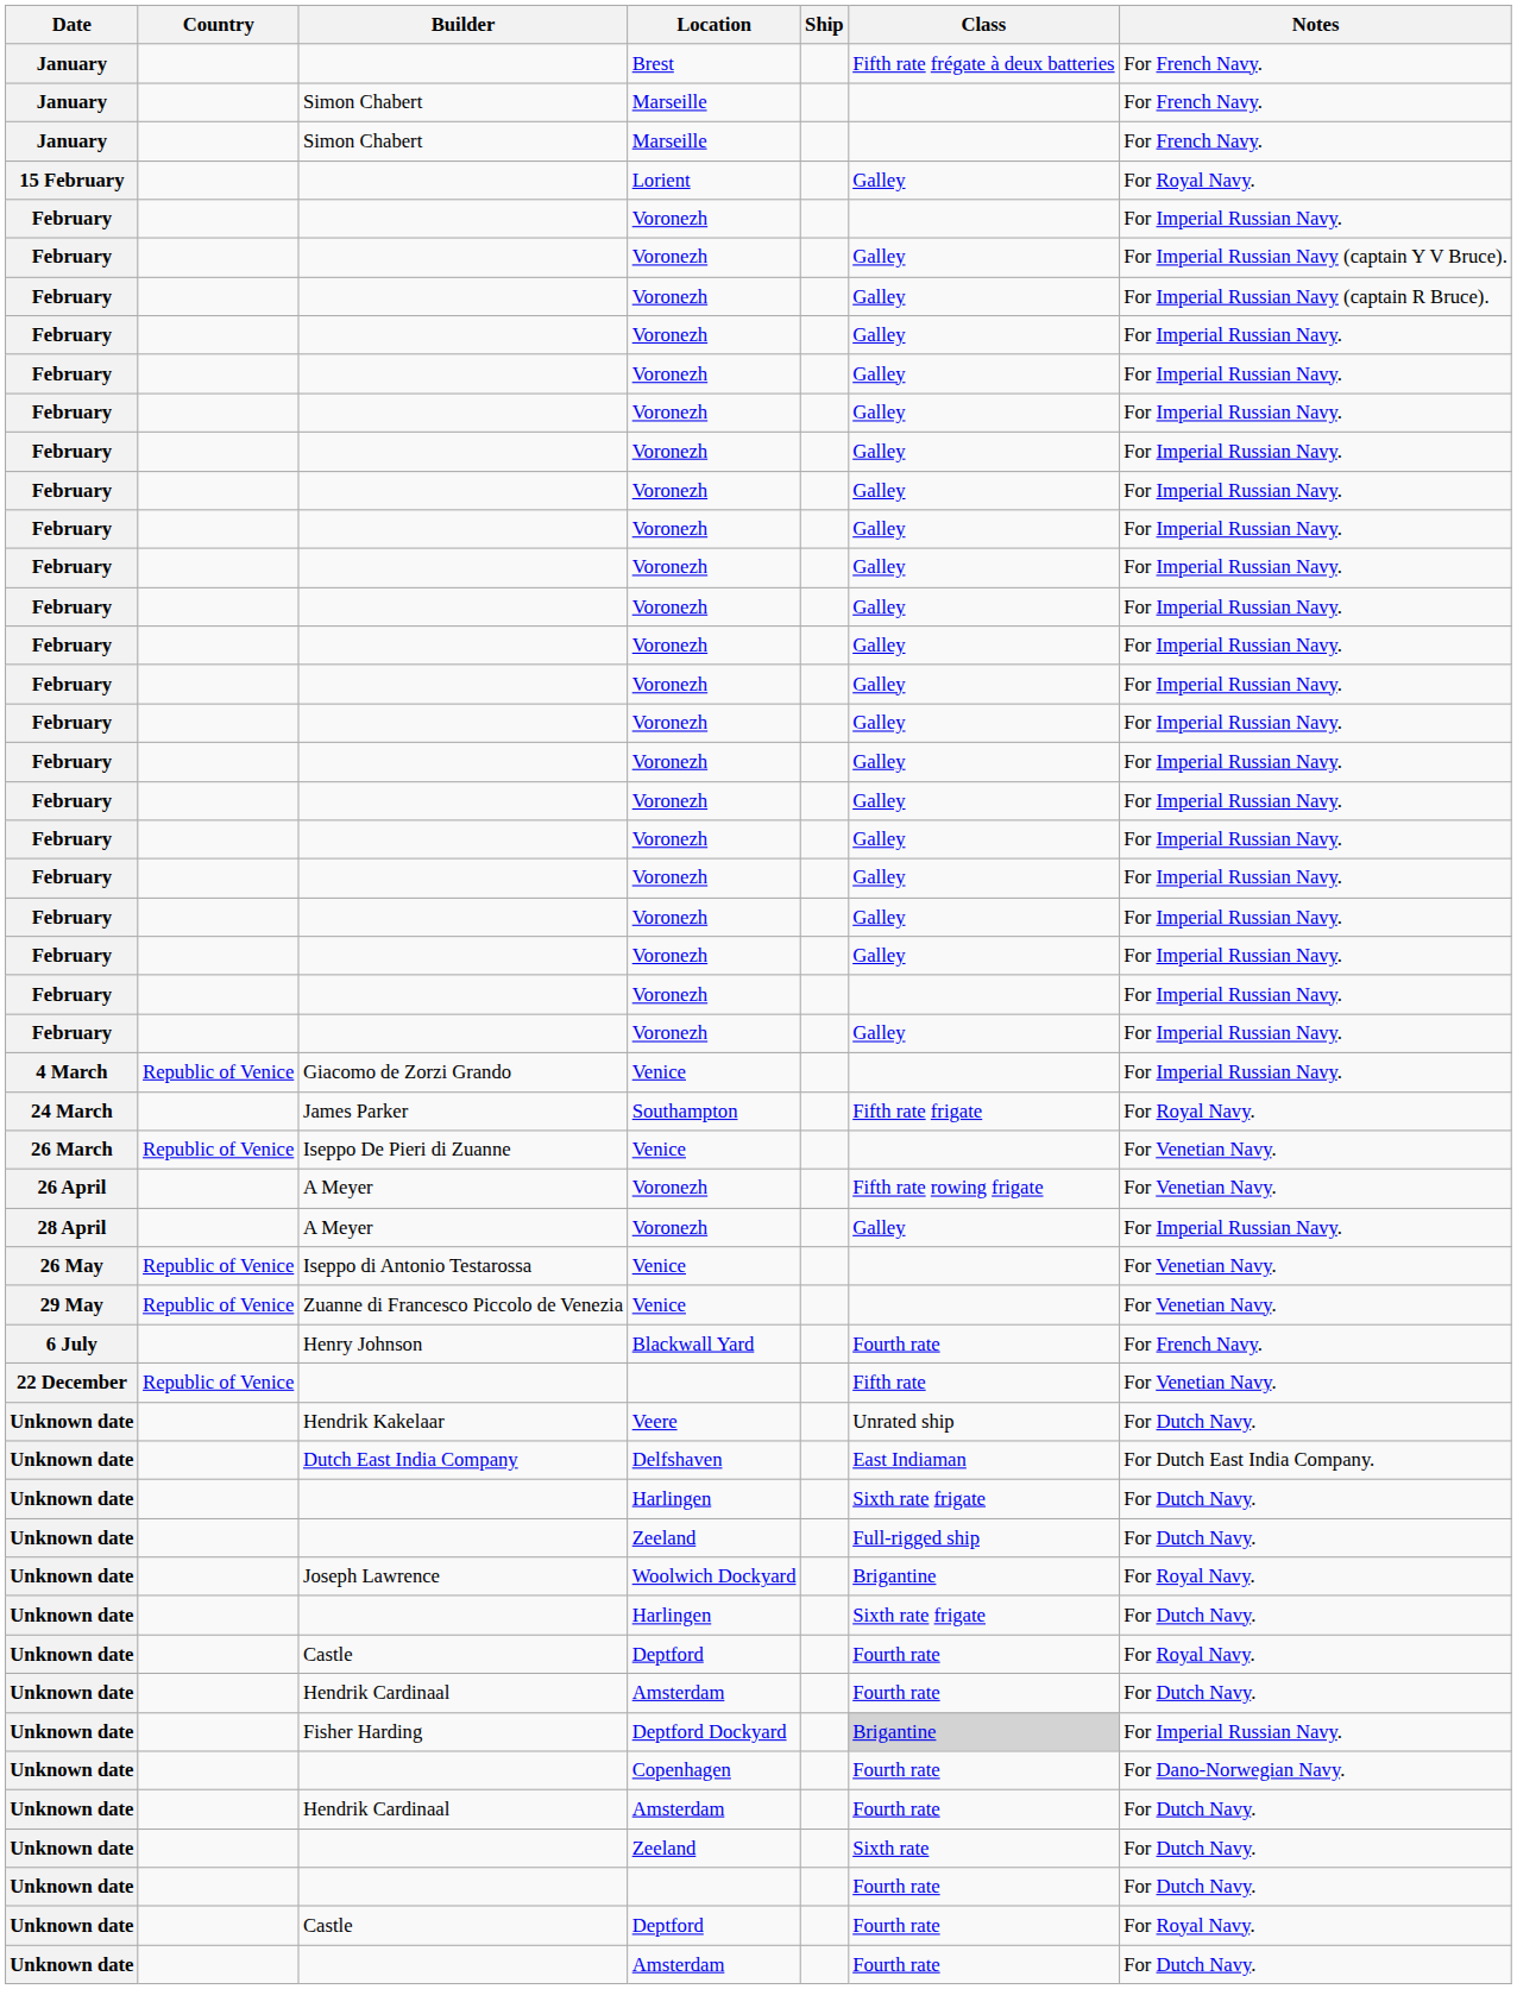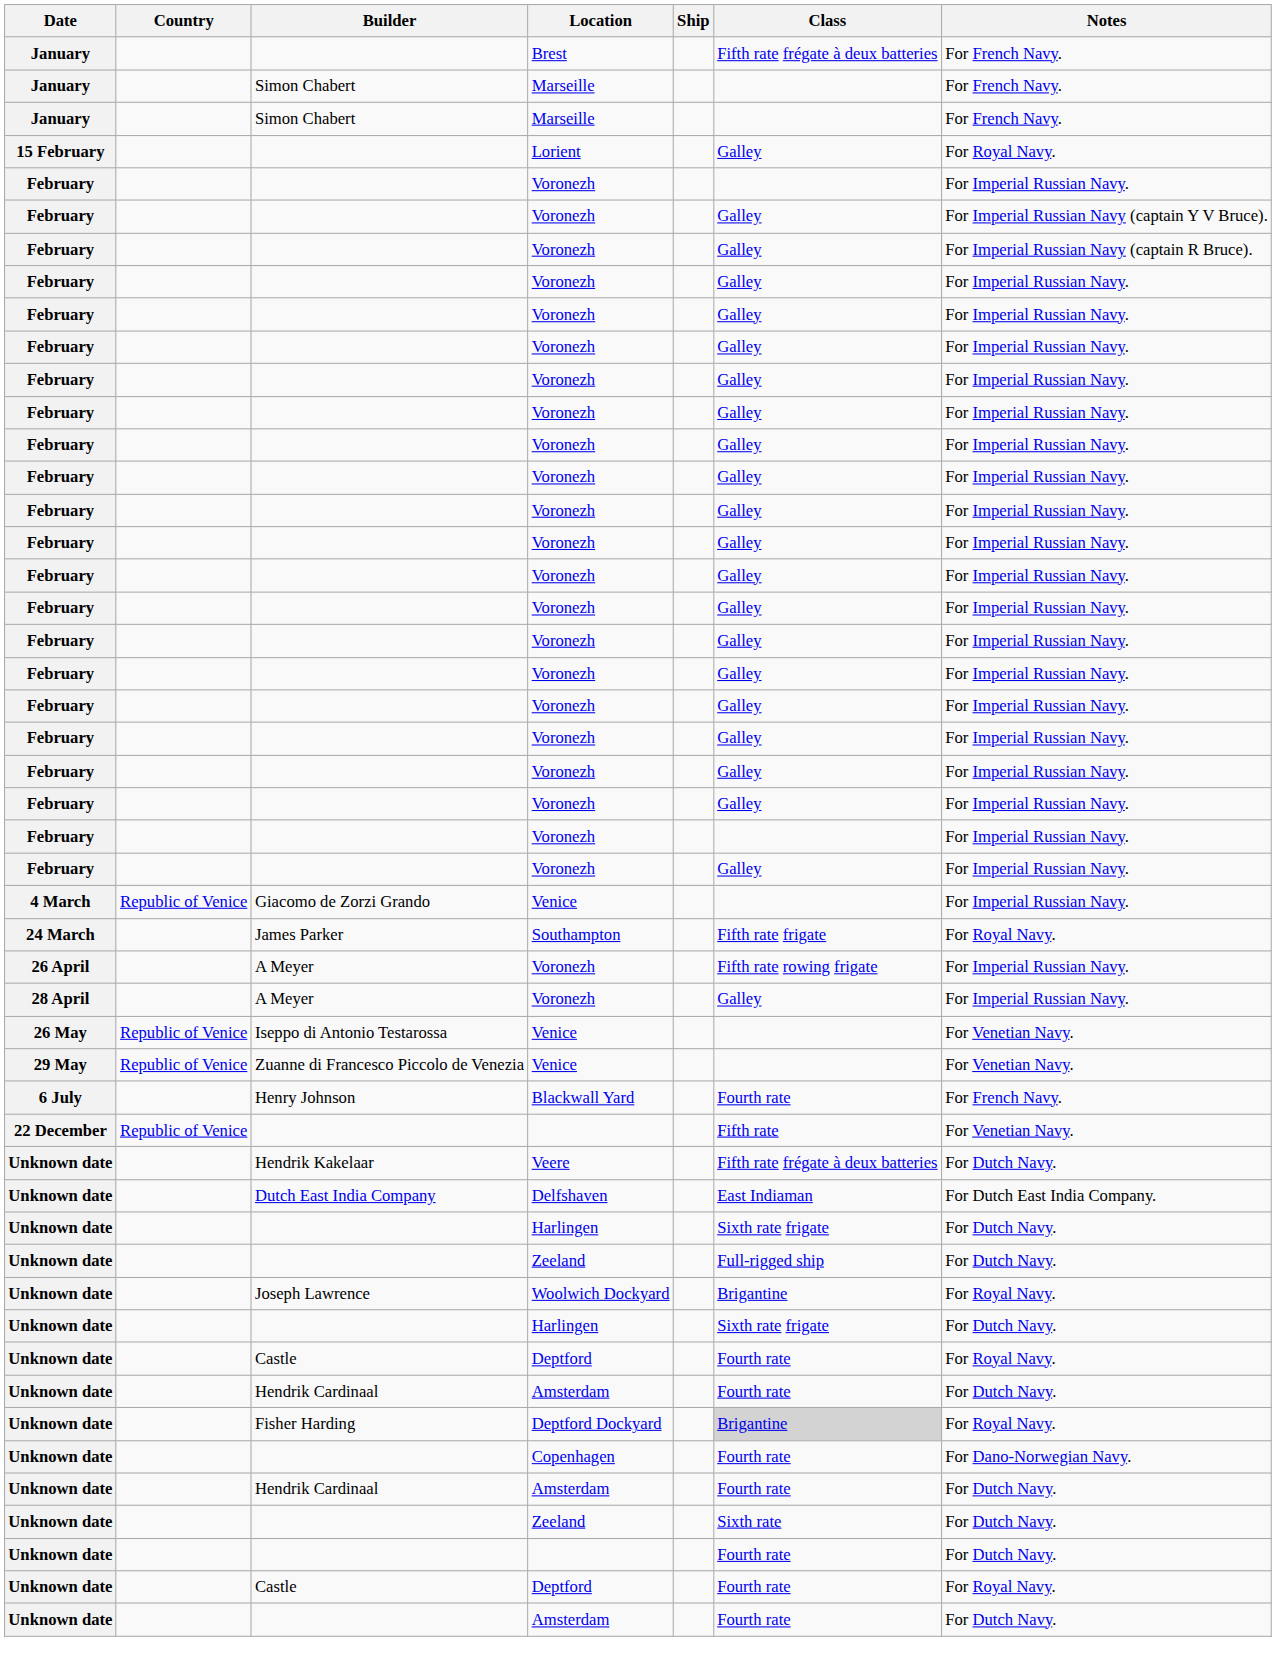- row: 26 March | Republic of Venice | Iseppo De Pieri di Zuanne | Venice | For Venetian Navy.
26 April / Voronezh | Notes: For Venetian Navy. -> For Imperial Russian Navy.
Veere | Class: Unrated ship -> Fifth rate frégate à deux batteries
Deptford Dockyard | Notes: For Imperial Russian Navy. -> For Royal Navy.
